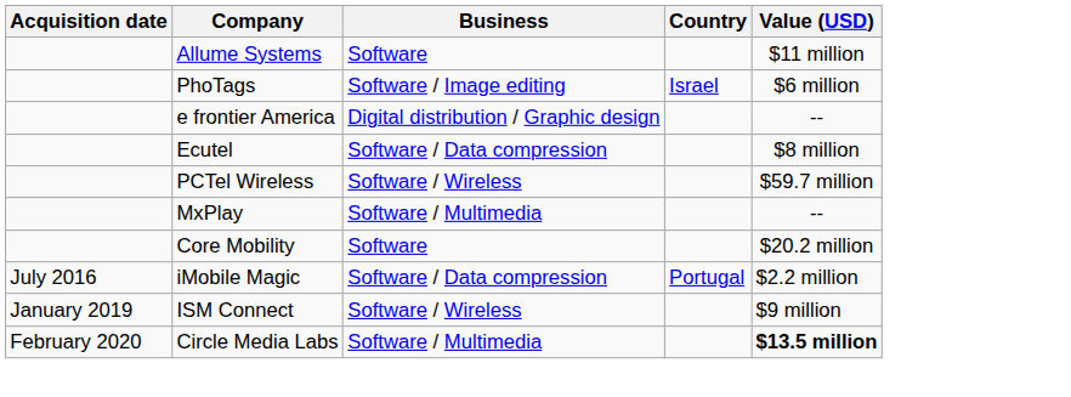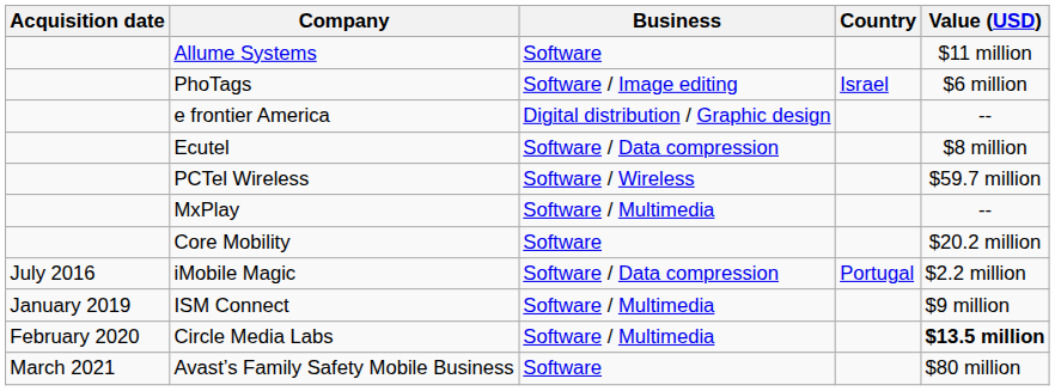ISM Connect | Business: Software / Wireless -> Software / Multimedia
+ row: March 2021 | Avast’s Family Safety Mobile Business | Software | $80 million
